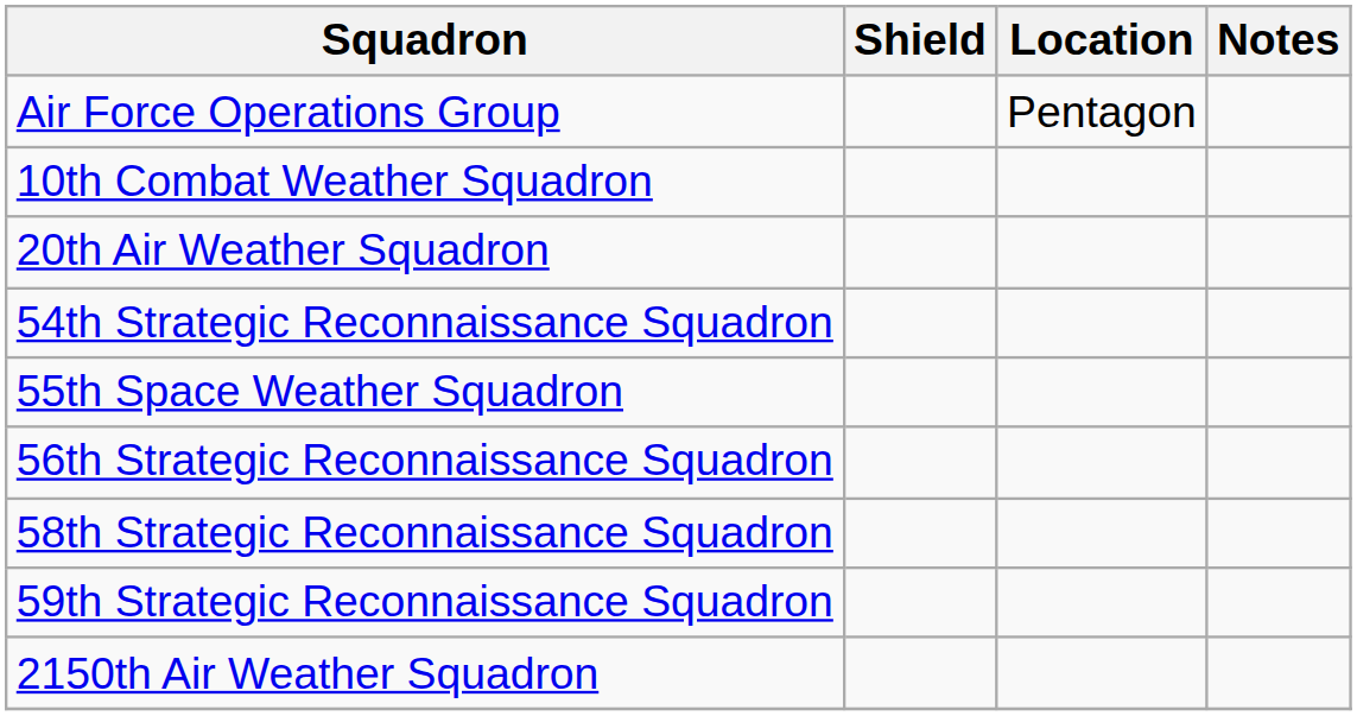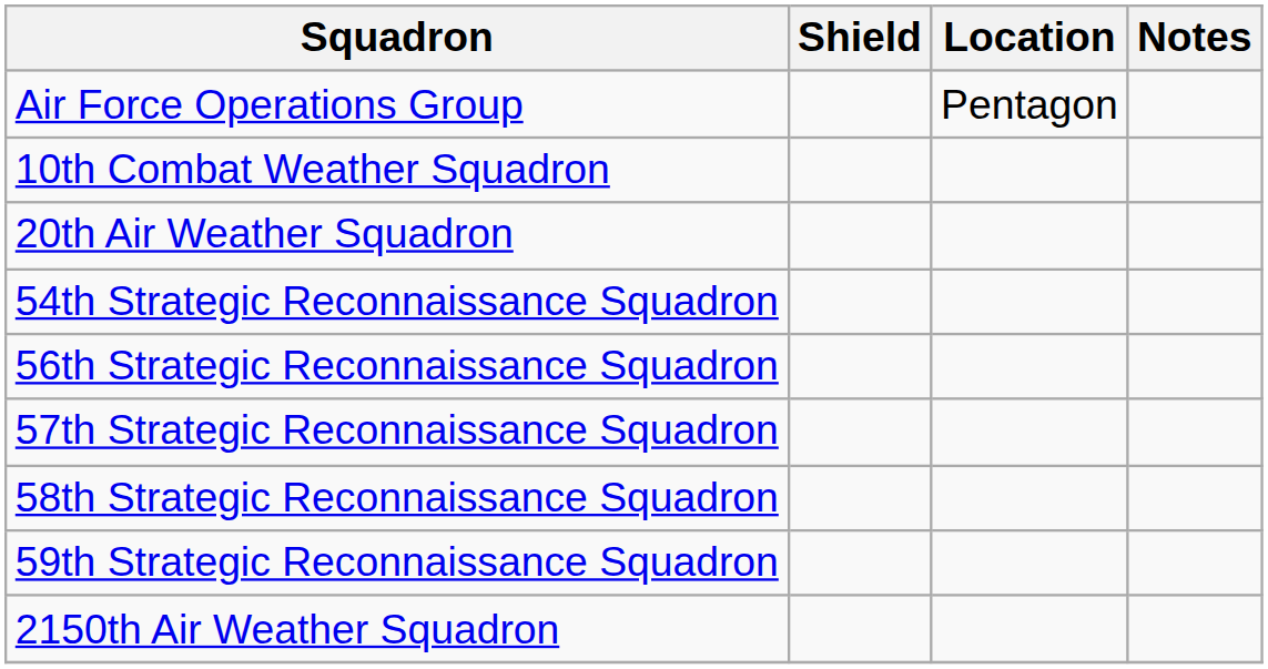- row: 55th Space Weather Squadron
+ row: 57th Strategic Reconnaissance Squadron
